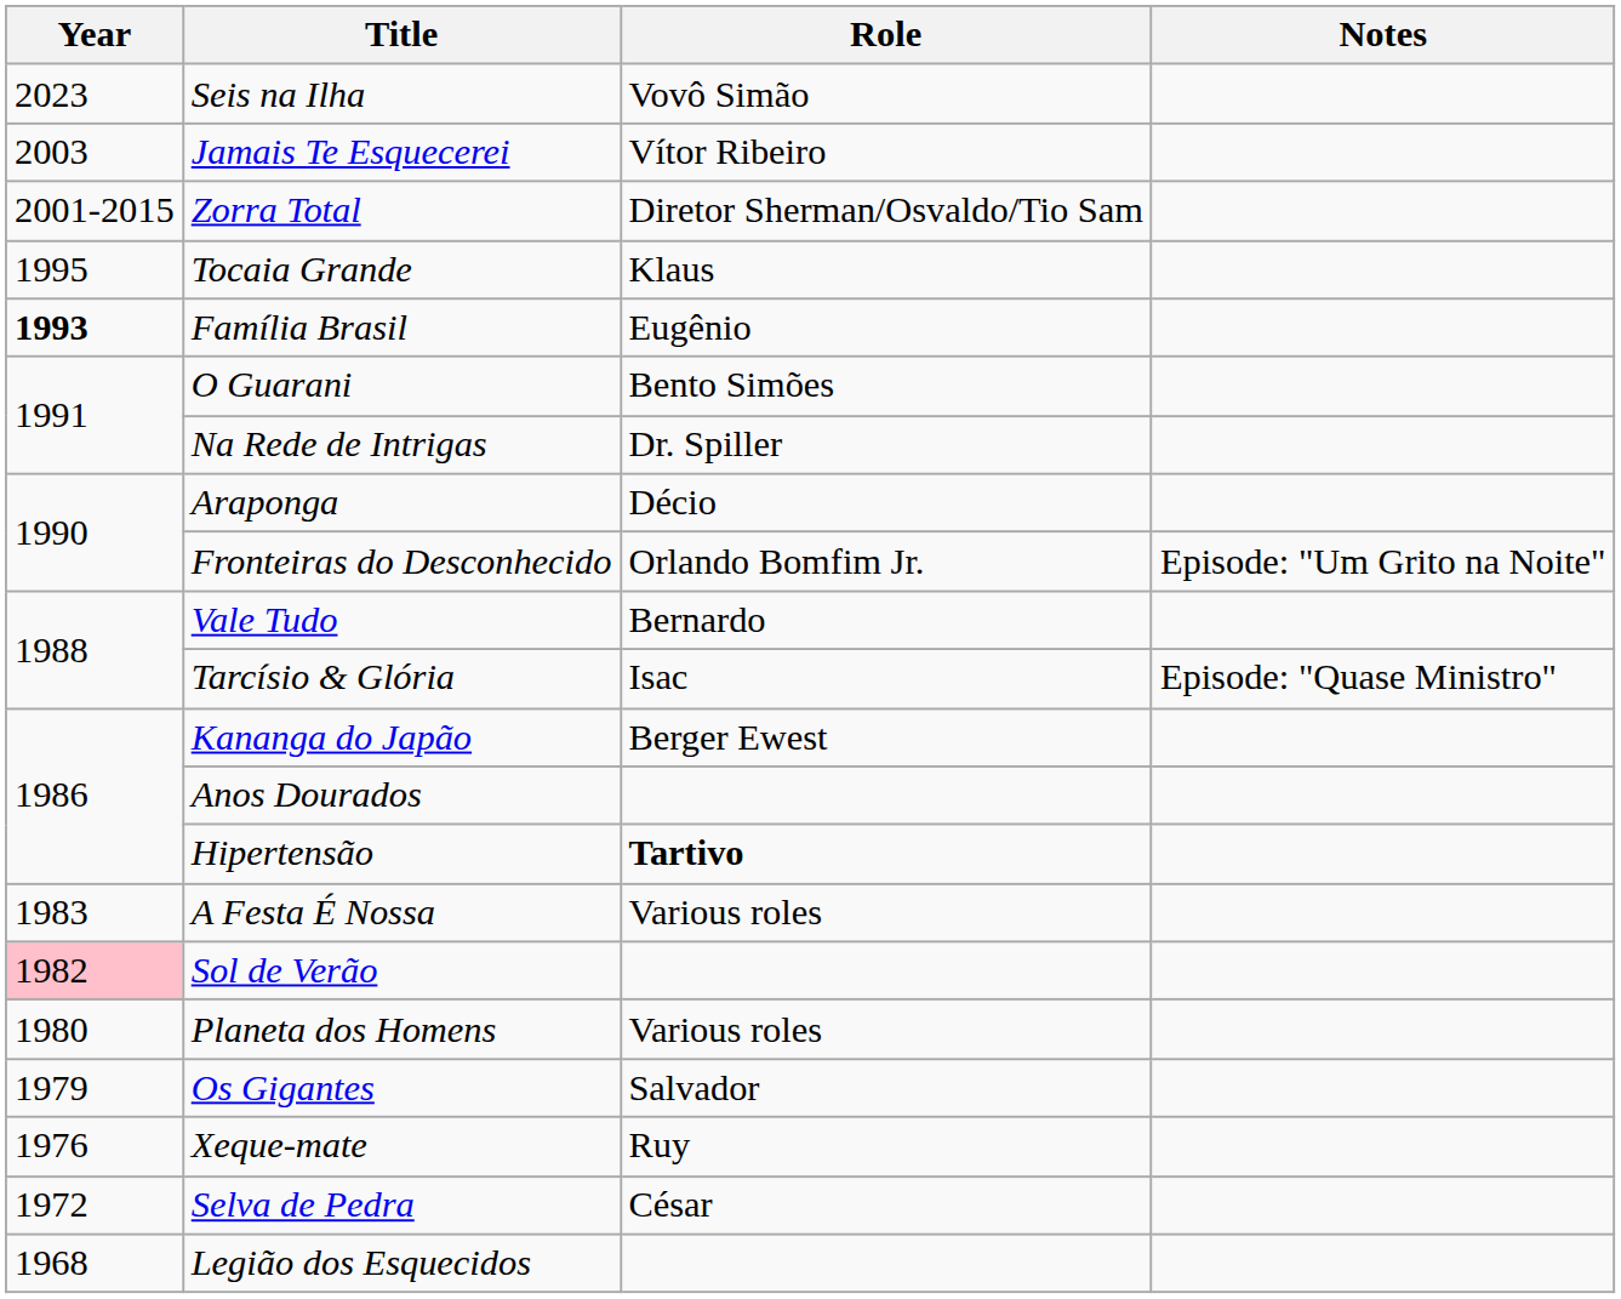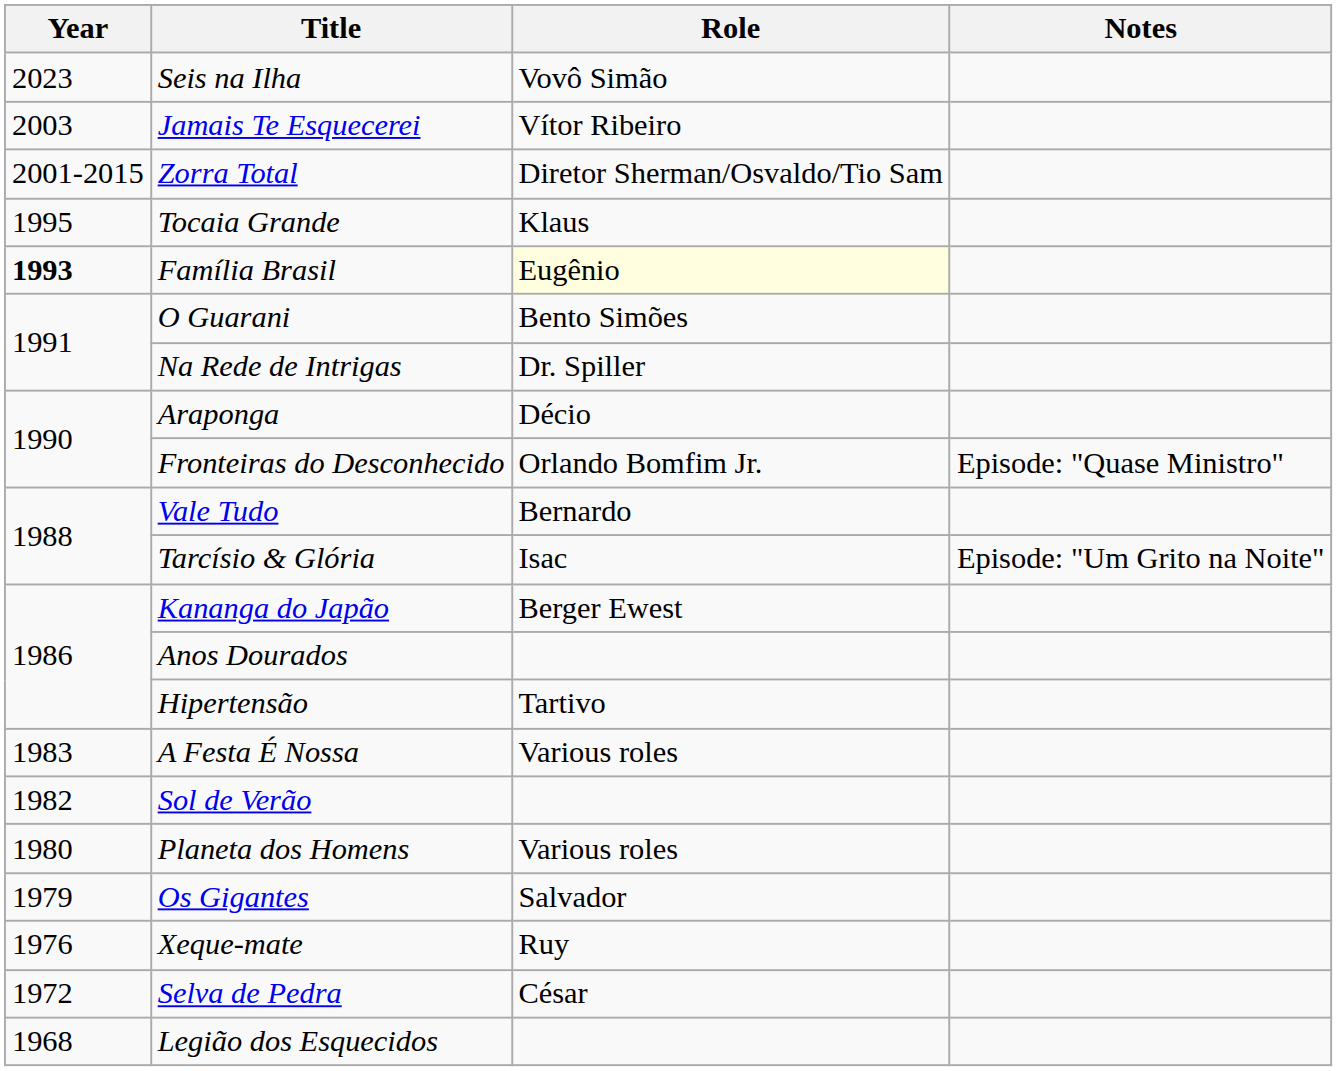Família Brasil | Role: no background -> lightyellow background
Fronteiras do Desconhecido | Notes: Episode: "Um Grito na Noite" -> Episode: "Quase Ministro"
Tarcísio & Glória | Notes: Episode: "Quase Ministro" -> Episode: "Um Grito na Noite"
Hipertensão | Role: bold -> normal
Sol de Verão | Year: pink background -> no background
